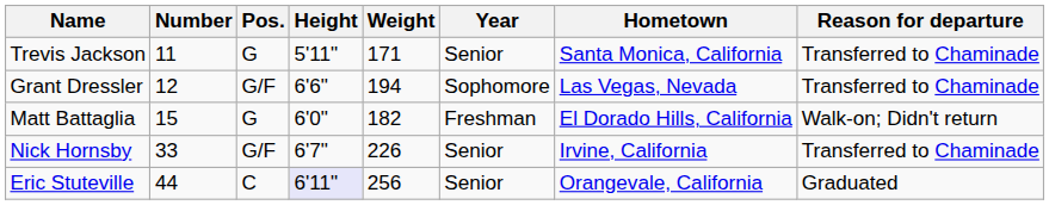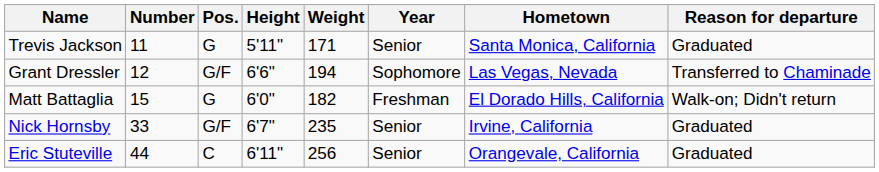Trevis Jackson | Reason for departure: Transferred to Chaminade -> Graduated
Nick Hornsby | Weight: 226 -> 235
Nick Hornsby | Reason for departure: Transferred to Chaminade -> Graduated
Eric Stuteville | Height: lavender background -> no background
